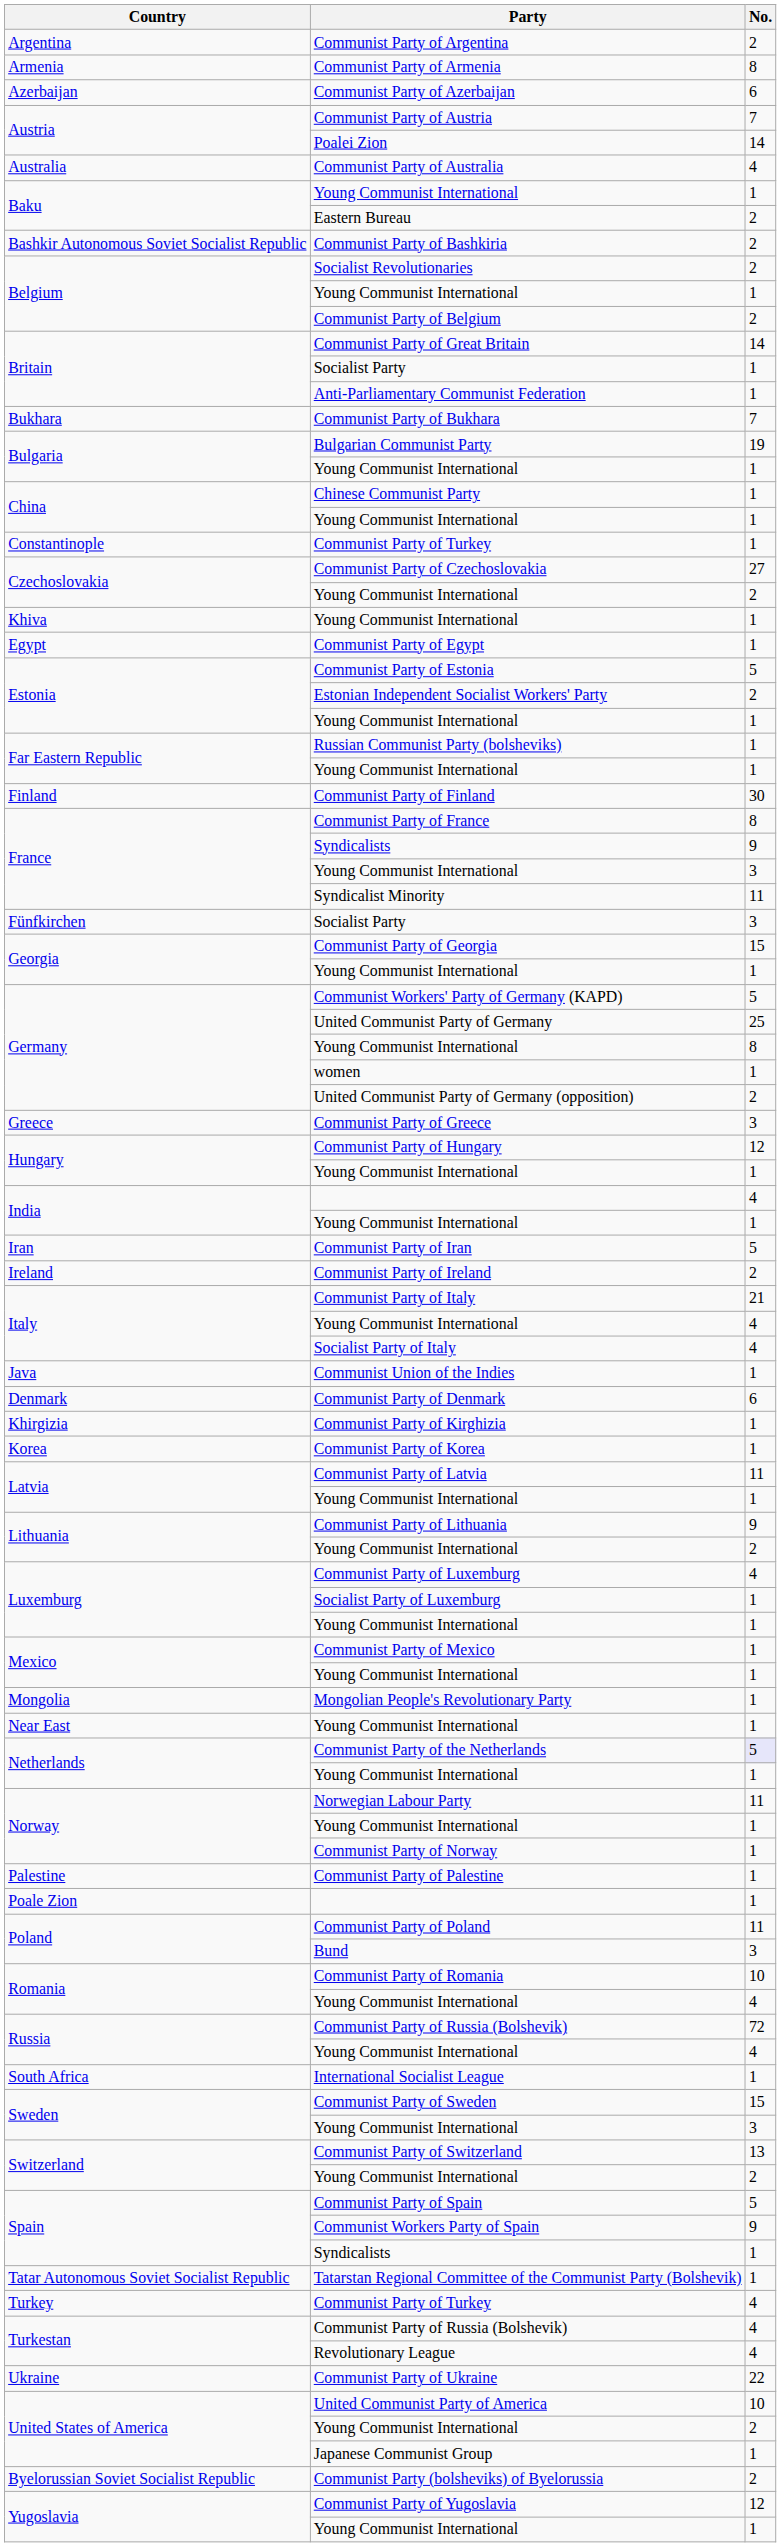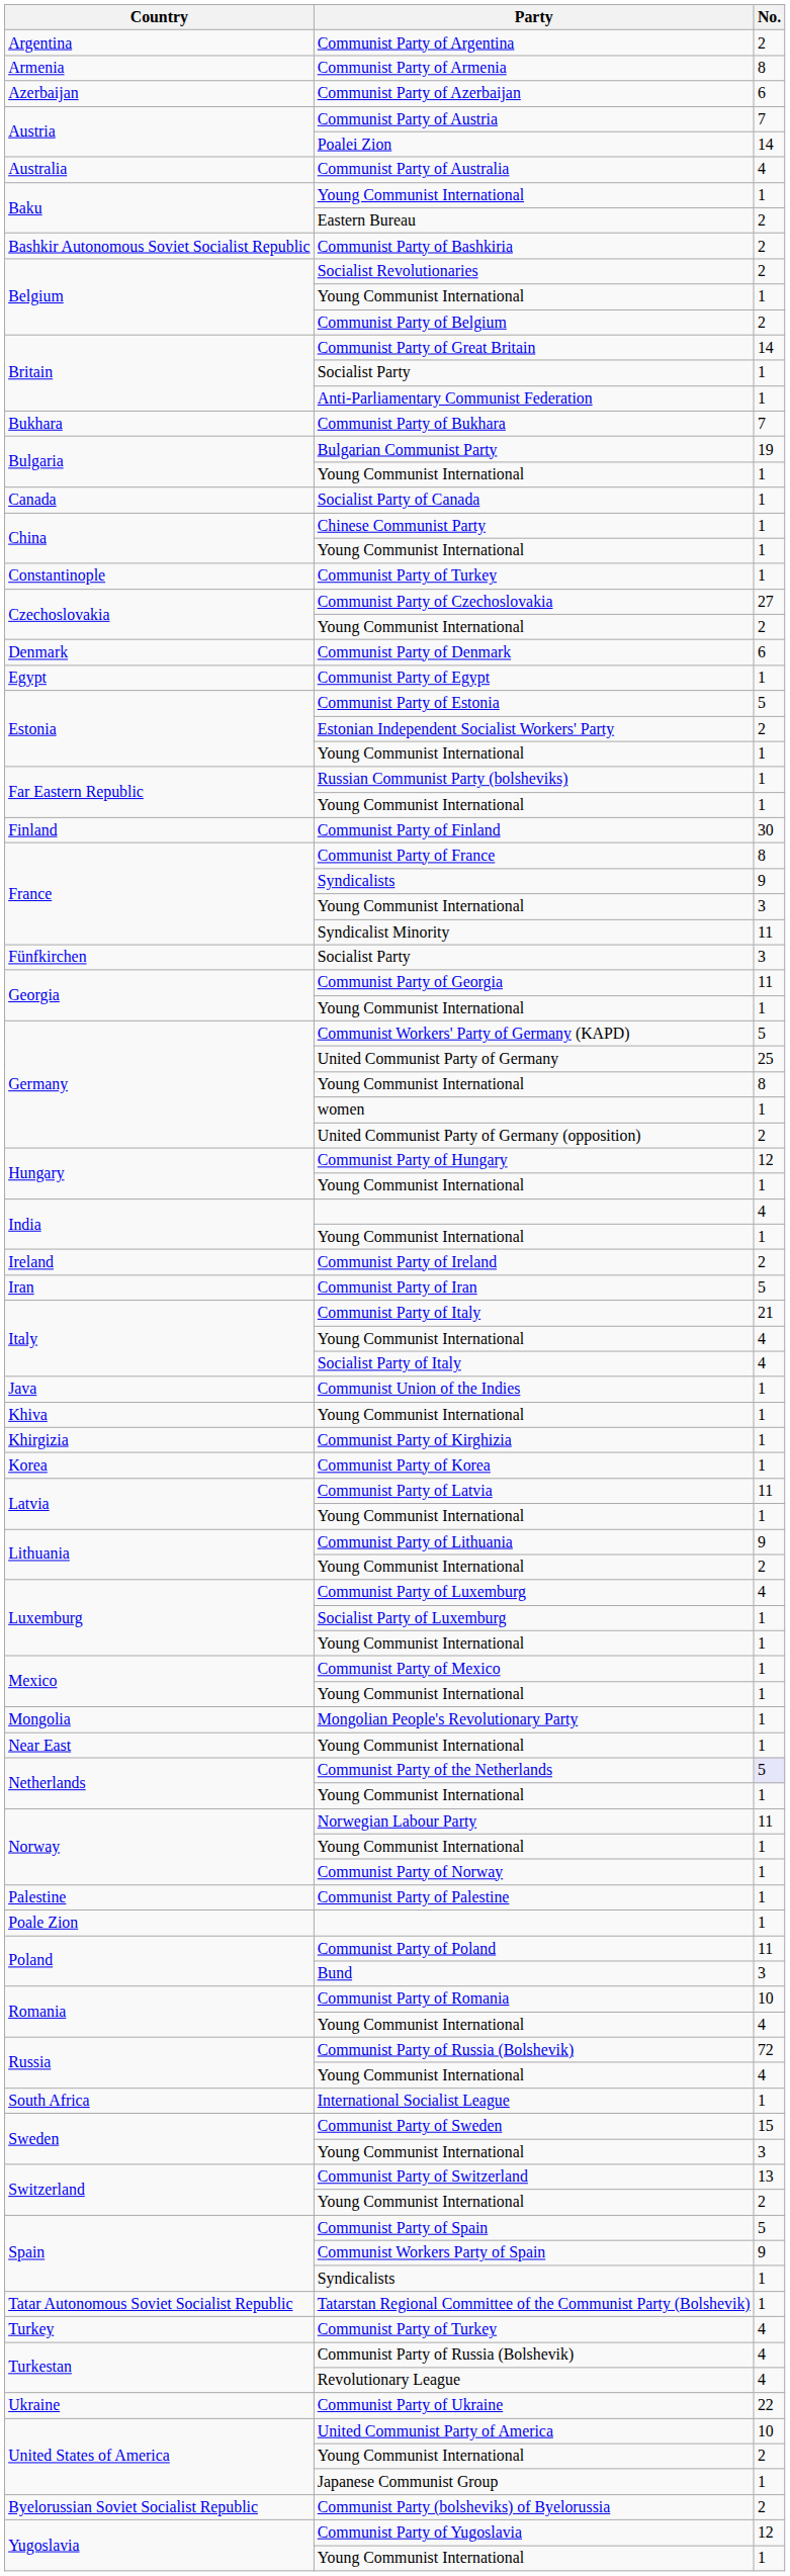+ row: Canada | Socialist Party of Canada | 1
rows swapped: Communist Party of Denmark <-> Khiva / Young Communist International
Communist Party of Georgia | No.: 15 -> 11
- row: Greece | Communist Party of Greece | 3
rows swapped: Communist Party of Iran <-> Communist Party of Ireland
